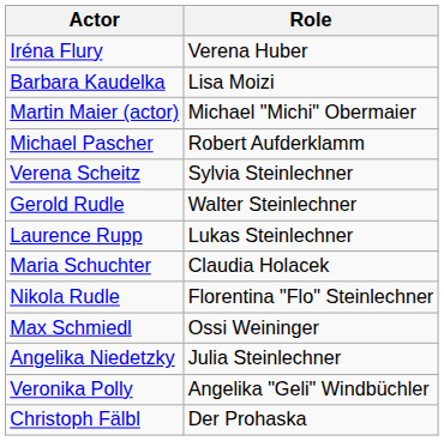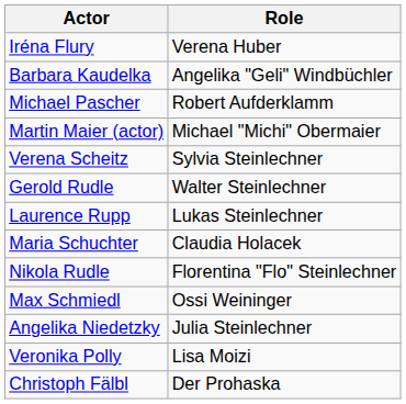Barbara Kaudelka | Role: Lisa Moizi -> Angelika "Geli" Windbüchler
rows swapped: Michael Pascher <-> Martin Maier (actor)
Veronika Polly | Role: Angelika "Geli" Windbüchler -> Lisa Moizi
